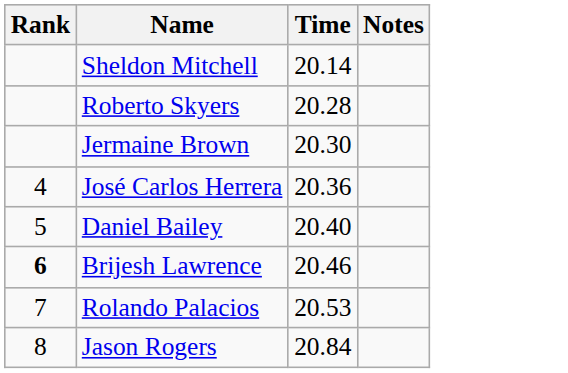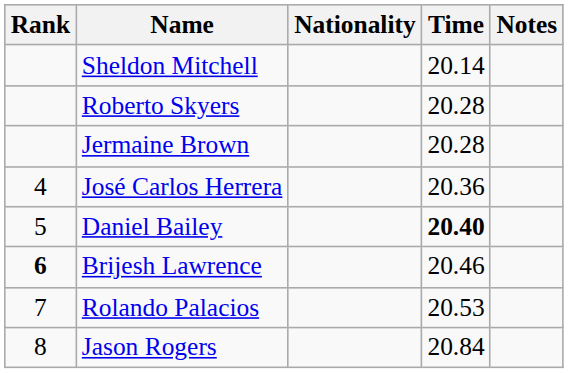+ column: Nationality
Jermaine Brown | Time: 20.30 -> 20.28
Daniel Bailey | Time: normal -> bold
